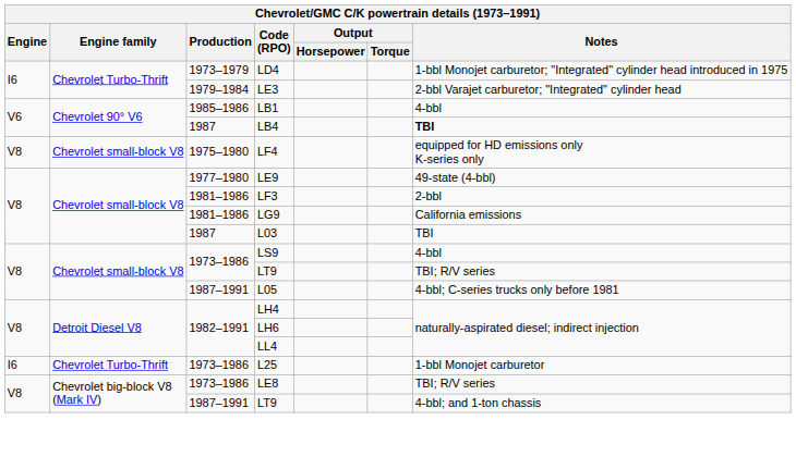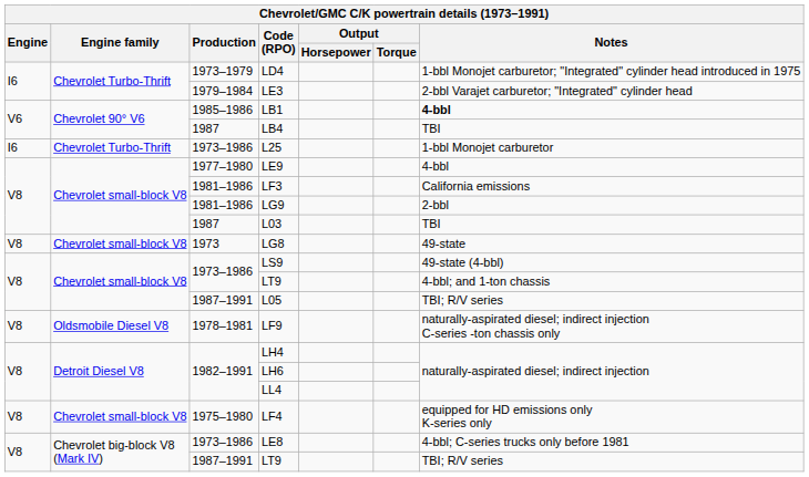LB1 | Notes: normal -> bold
LB4 | Notes: bold -> normal
rows swapped: L25 <-> LF4
LE9 | Notes: 49-state (4-bbl) -> 4-bbl
LF3 | Notes: 2-bbl -> California emissions
LG9 | Notes: California emissions -> 2-bbl
+ row: V8 | Chevrolet small-block V8 | 1973 | LG8 | 49-state
LS9 | Notes: 4-bbl -> 49-state (4-bbl)
1973–1986 / LT9 | Notes: TBI; R/V series -> 4-bbl; and 1-ton chassis
L05 | Notes: 4-bbl; C-series trucks only before 1981 -> TBI; R/V series
+ row: V8 | Oldsmobile Diesel V8 | 1978–1981 | LF9 | naturally-aspirated diesel; indirect injection C-series -ton chassis only
LE8 | Notes: TBI; R/V series -> 4-bbl; C-series trucks only before 1981
1987–1991 / LT9 | Notes: 4-bbl; and 1-ton chassis -> TBI; R/V series
